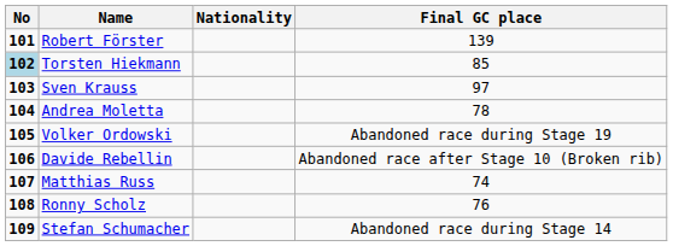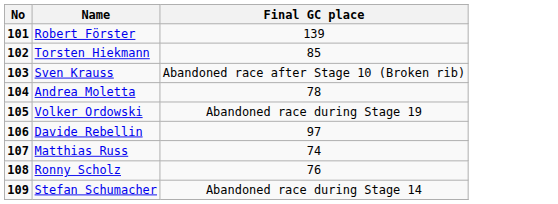- column: Nationality
Torsten Hiekmann | No: lightblue background -> no background
Sven Krauss | Final GC place: 97 -> Abandoned race after Stage 10 (Broken rib)
Davide Rebellin | Final GC place: Abandoned race after Stage 10 (Broken rib) -> 97
